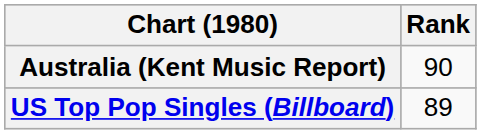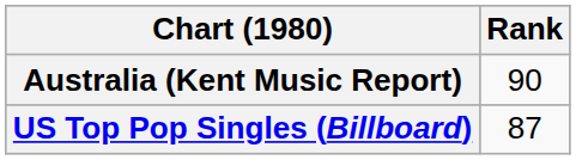US Top Pop Singles (Billboard) | Rank: 89 -> 87
